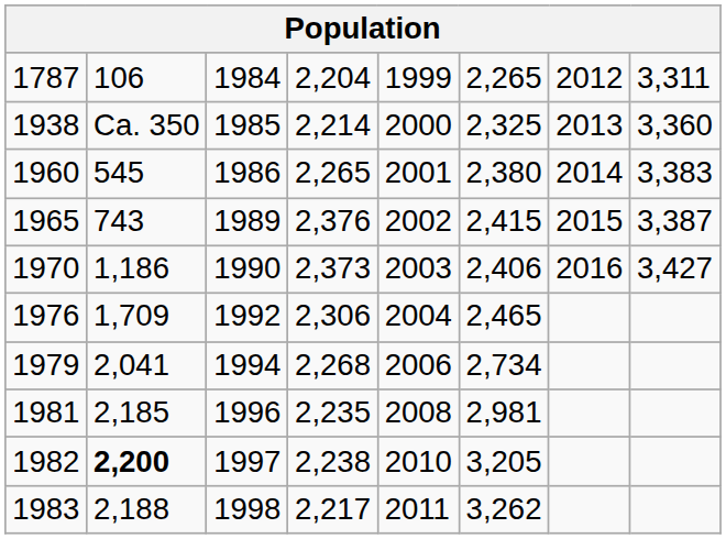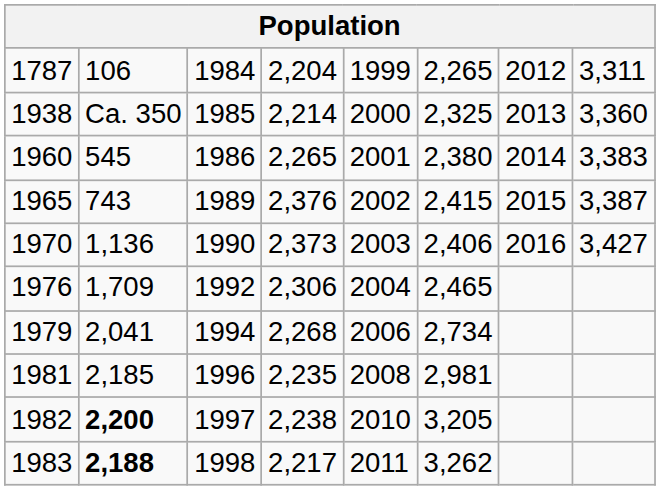1970 | column 2: 1,186 -> 1,136
1983 | column 2: normal -> bold
